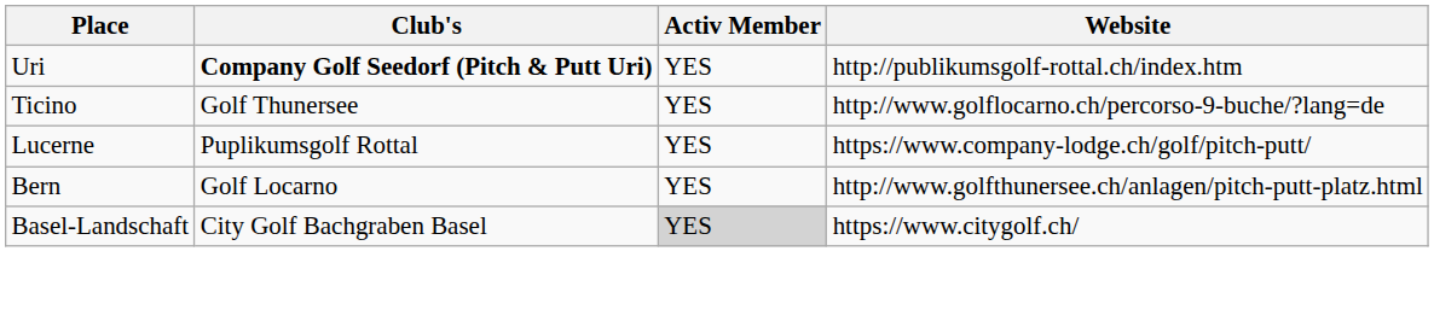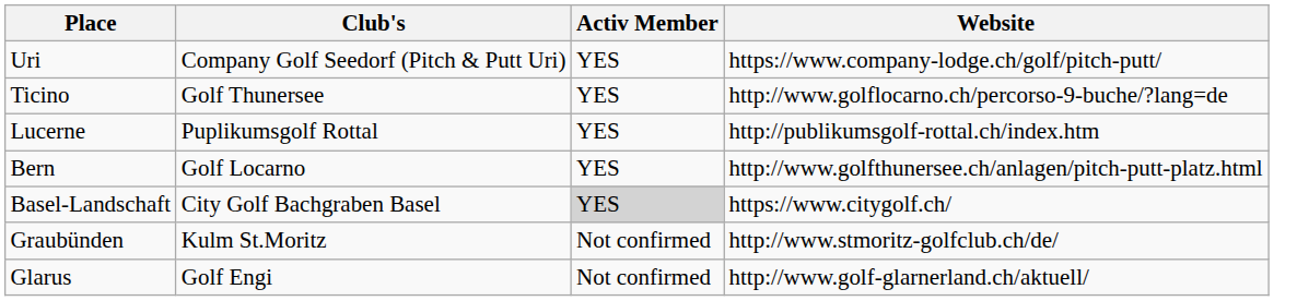Uri | Club's: bold -> normal
Uri | Website: http://publikumsgolf-rottal.ch/index.htm -> https://www.company-lodge.ch/golf/pitch-putt/
Lucerne | Website: https://www.company-lodge.ch/golf/pitch-putt/ -> http://publikumsgolf-rottal.ch/index.htm
+ row: Graubünden | Kulm St.Moritz | Not confirmed | http://www.stmoritz-golfclub.ch/de/
+ row: Glarus | Golf Engi | Not confirmed | http://www.golf-glarnerland.ch/aktuell/
